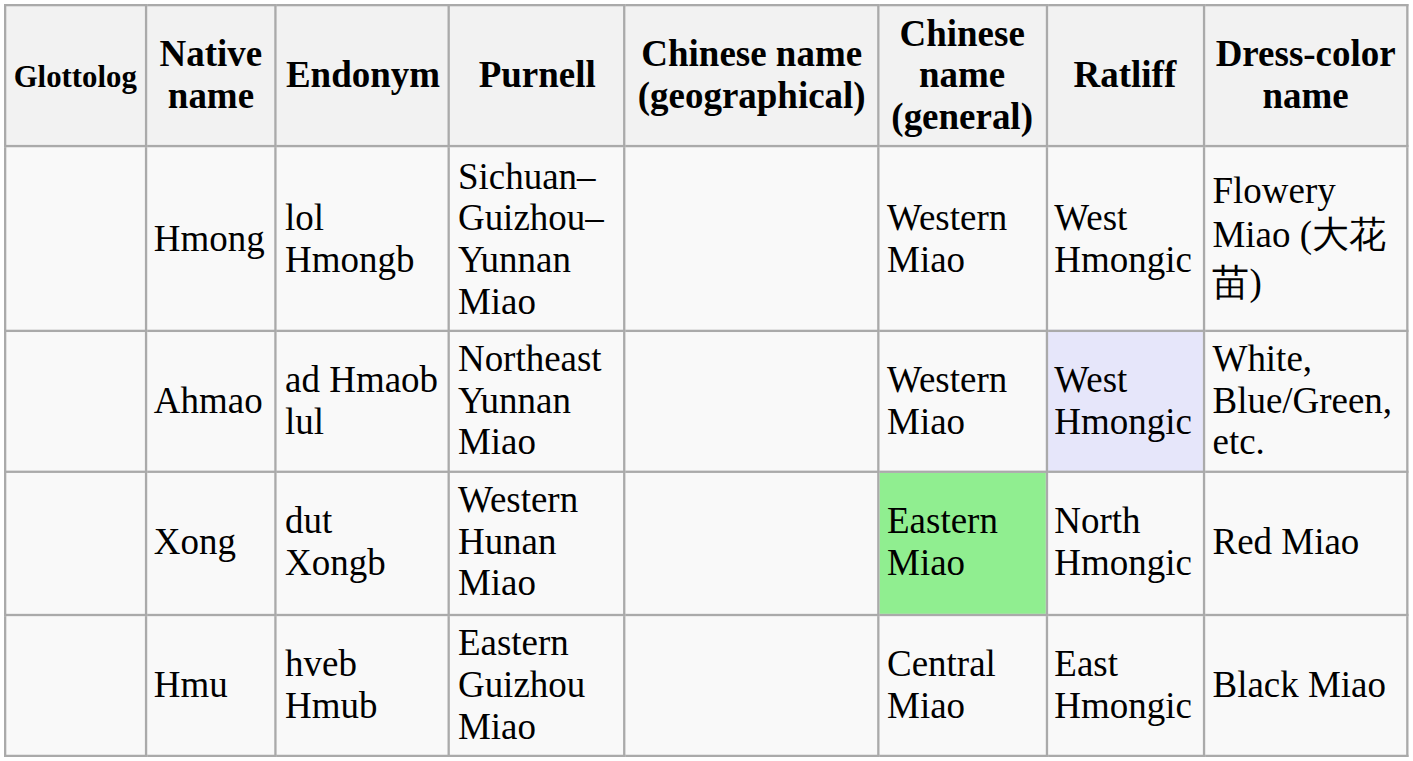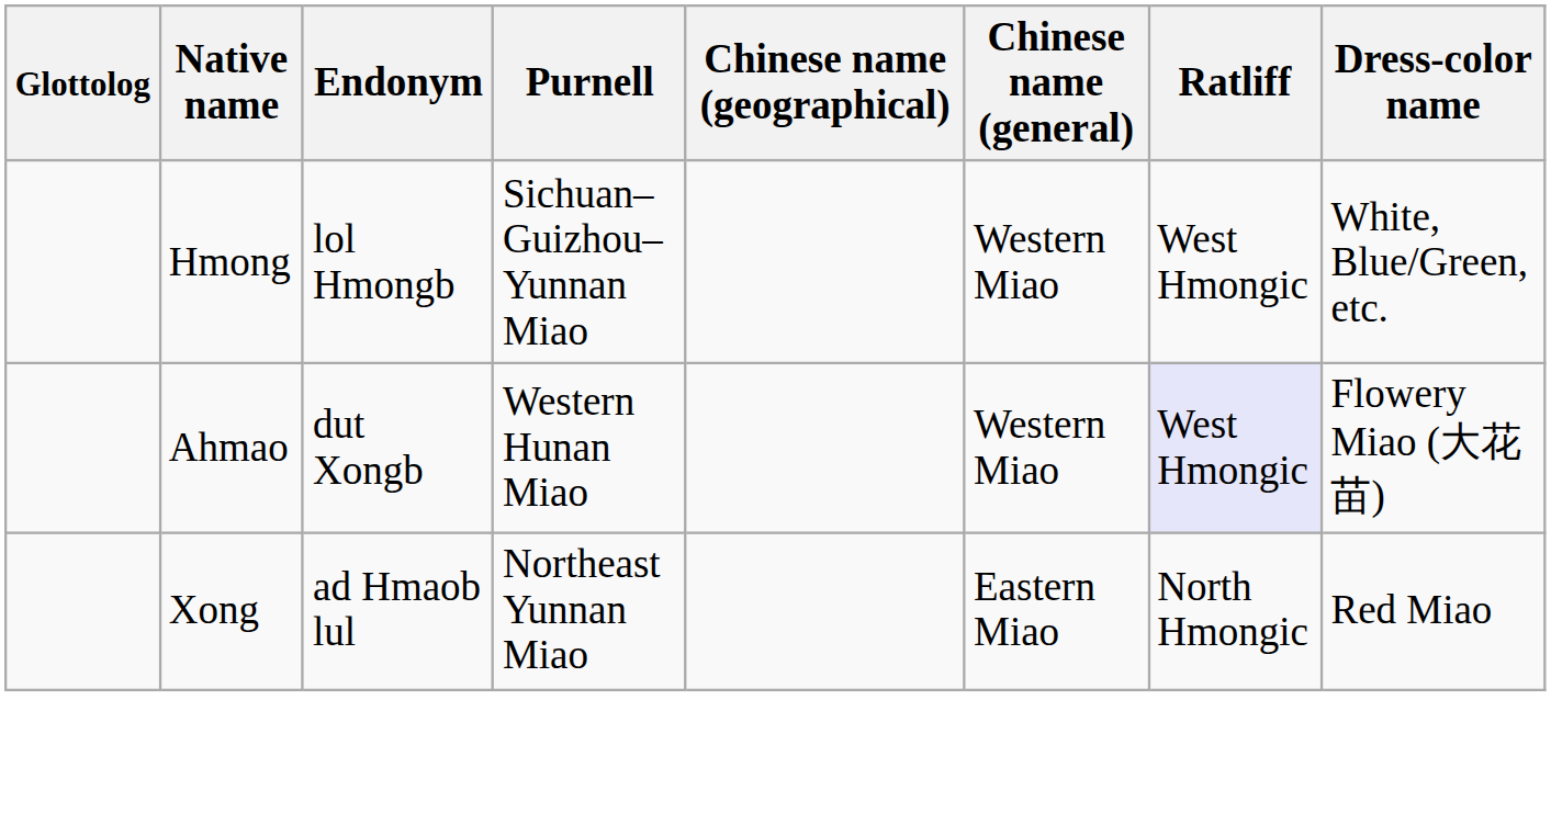Hmong | Dress-color name: Flowery Miao (大花苗) -> White, Blue/Green, etc.
Ahmao | Endonym: ad Hmaob lul -> dut Xongb
Ahmao | Purnell: Northeast Yunnan Miao -> Western Hunan Miao
Ahmao | Dress-color name: White, Blue/Green, etc. -> Flowery Miao (大花苗)
Xong | Endonym: dut Xongb -> ad Hmaob lul
Xong | Purnell: Western Hunan Miao -> Northeast Yunnan Miao
Xong | Chinese name (general): lightgreen background -> no background
- row: Hmu | hveb Hmub | Eastern Guizhou Miao | Central Miao | East Hmongic | Black Miao
